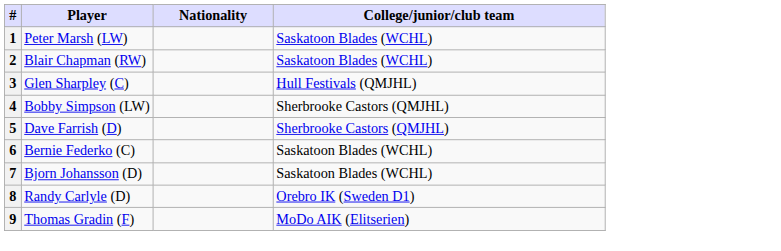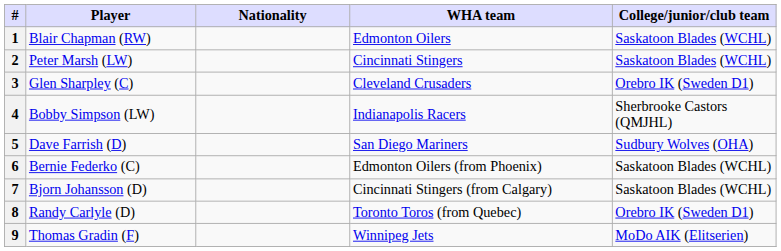+ column: WHA team | Edmonton Oilers | Cincinnati Stingers | Cleveland Crusaders | Indianapolis Racers | San Diego Mariners | Edmonton Oilers (from Phoenix) | Cincinnati Stingers (from Calgary) | Toronto Toros (from Quebec) | Winnipeg Jets
1 | Player: Peter Marsh (LW) -> Blair Chapman (RW)
2 | Player: Blair Chapman (RW) -> Peter Marsh (LW)
3 | College/junior/club team: Hull Festivals (QMJHL) -> Orebro IK (Sweden D1)
5 | College/junior/club team: Sherbrooke Castors (QMJHL) -> Sudbury Wolves (OHA)
